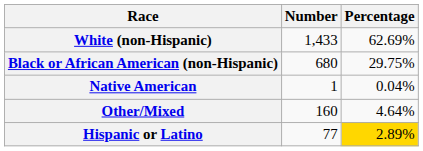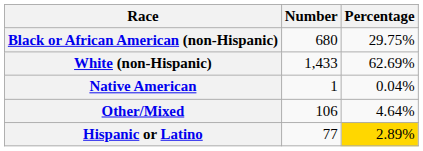rows swapped: White (non-Hispanic) <-> Black or African American (non-Hispanic)
Other/Mixed | Number: 160 -> 106
